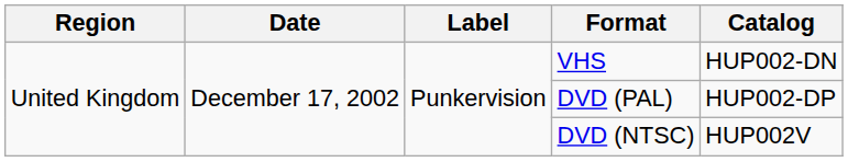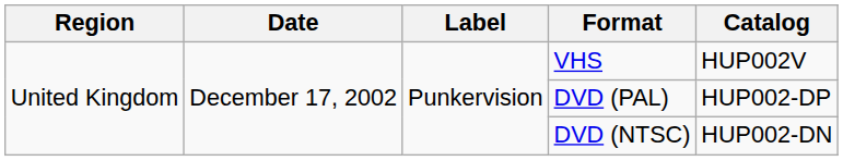VHS | Catalog: HUP002-DN -> HUP002V
DVD (NTSC) | Catalog: HUP002V -> HUP002-DN
